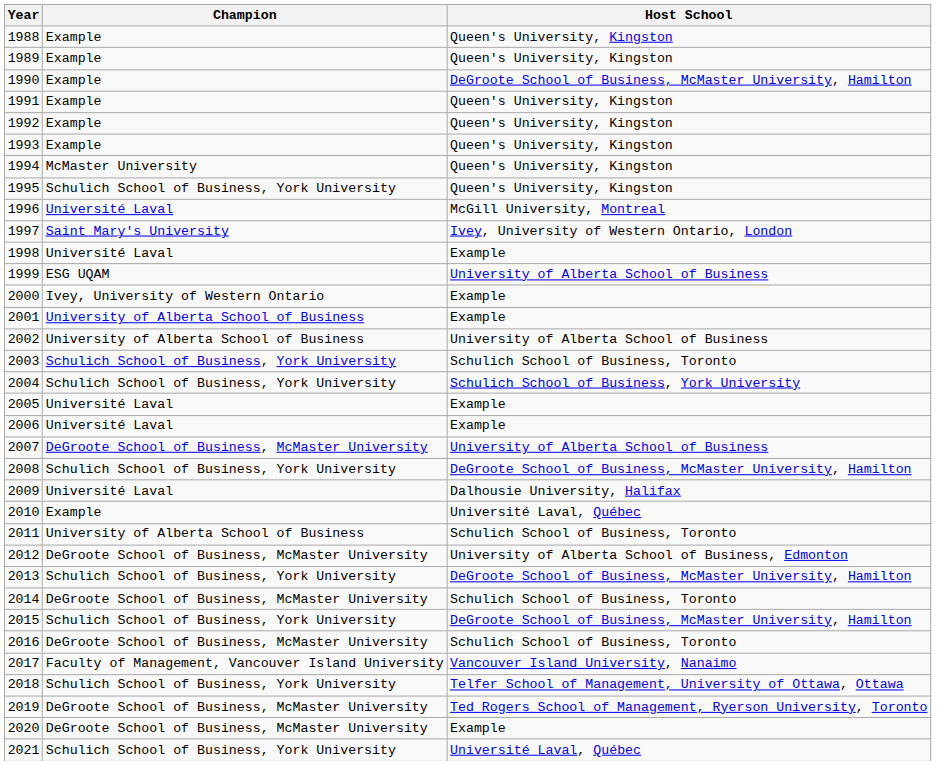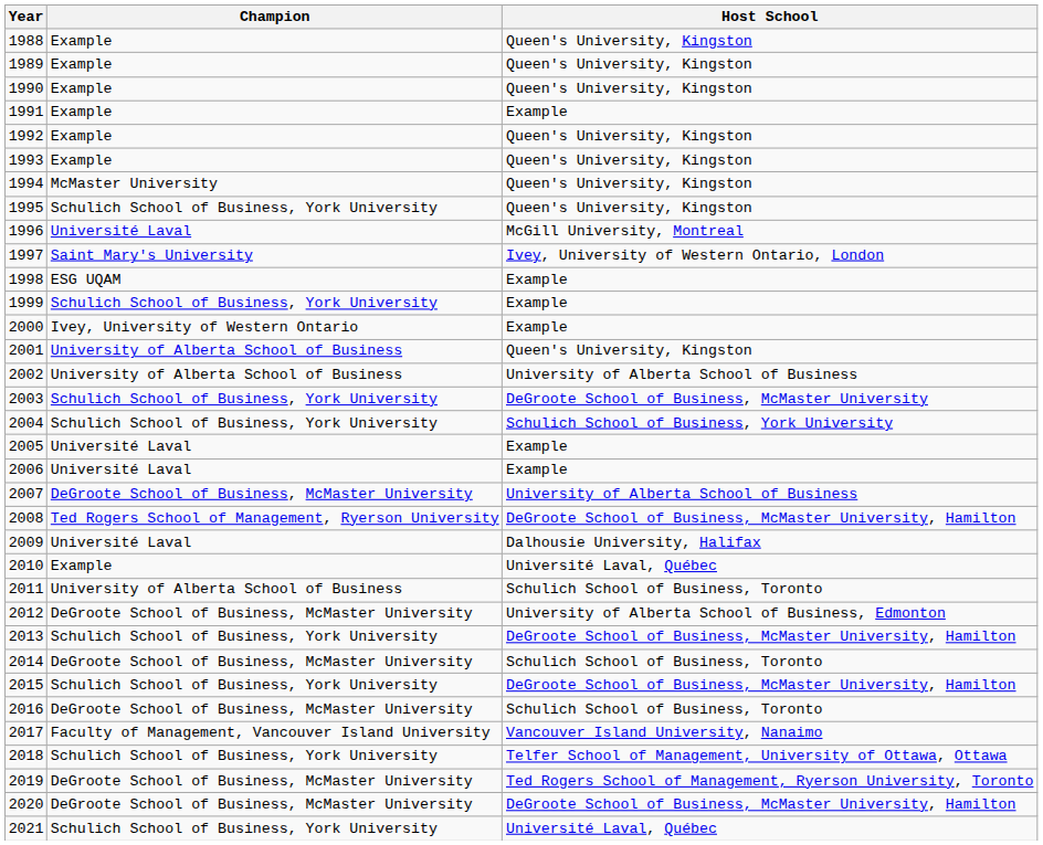1990 | Host School: DeGroote School of Business, McMaster University, Hamilton -> Queen's University, Kingston
1991 | Host School: Queen's University, Kingston -> Example
1998 | Champion: Université Laval -> ESG UQAM
1999 | Champion: ESG UQAM -> Schulich School of Business, York University
1999 | Host School: University of Alberta School of Business -> Example
2001 | Host School: Example -> Queen's University, Kingston
2003 | Host School: Schulich School of Business, Toronto -> DeGroote School of Business, McMaster University
2008 | Champion: Schulich School of Business, York University -> Ted Rogers School of Management, Ryerson University
2020 | Host School: Example -> DeGroote School of Business, McMaster University, Hamilton
